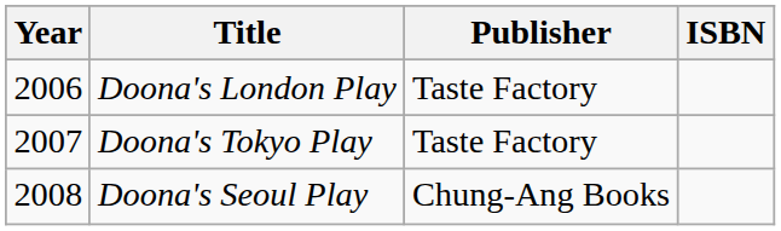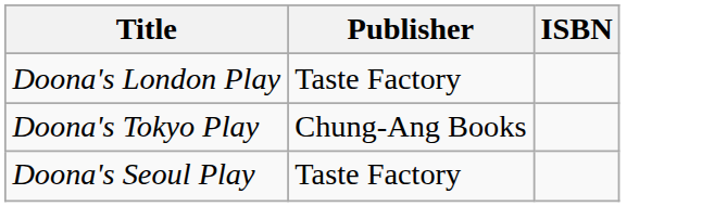- column: Year | 2006 | 2007 | 2008
Doona's Tokyo Play | Publisher: Taste Factory -> Chung-Ang Books
Doona's Seoul Play | Publisher: Chung-Ang Books -> Taste Factory
